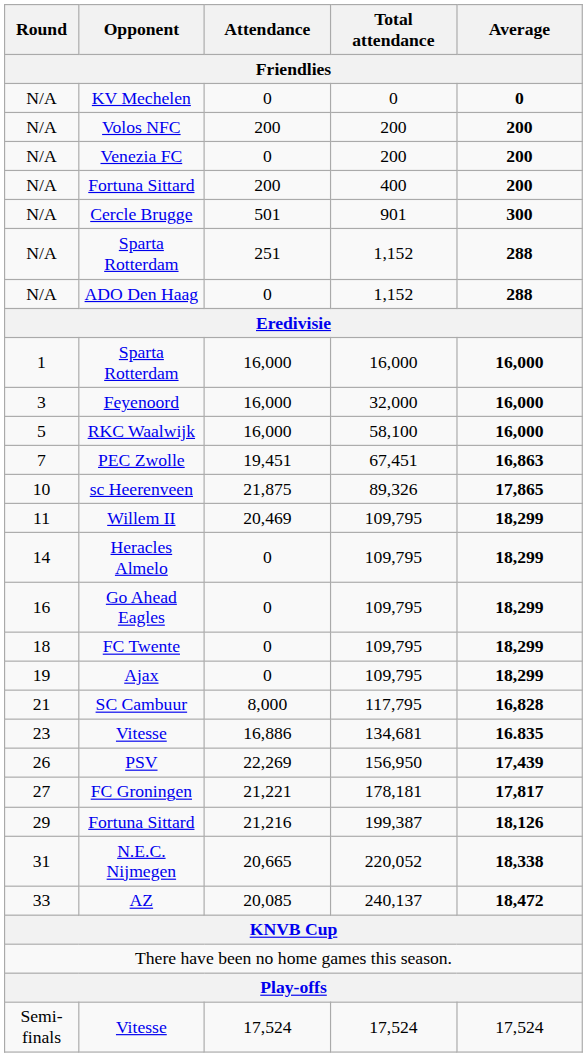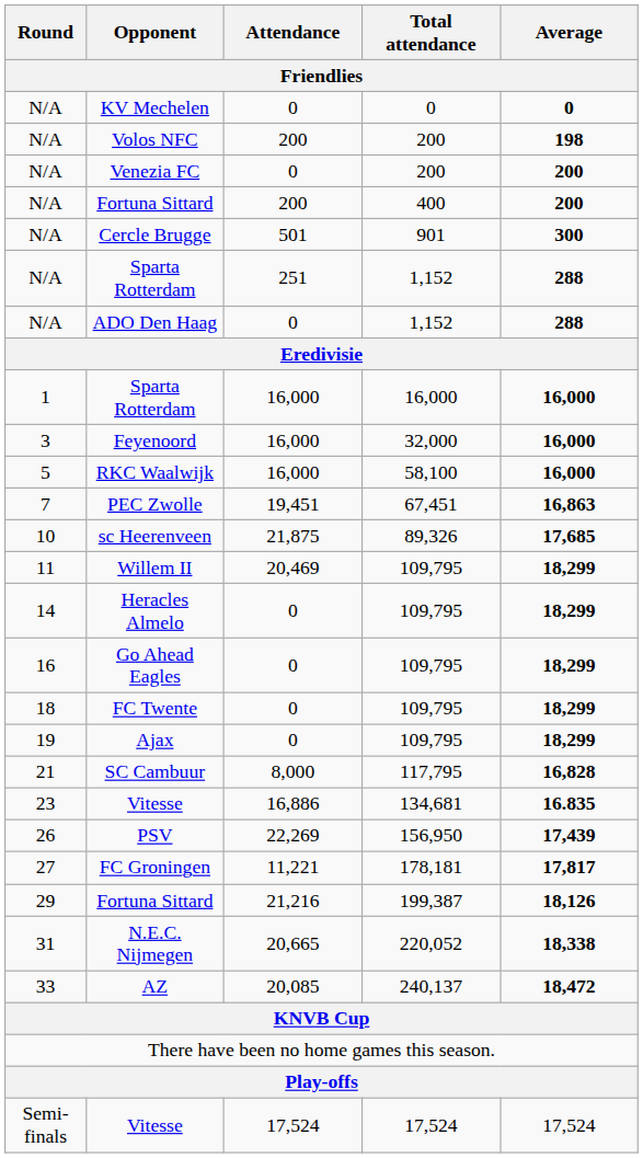Volos NFC | Average: 200 -> 198
sc Heerenveen | Average: 17,865 -> 17,685
FC Groningen | Attendance: 21,221 -> 11,221
